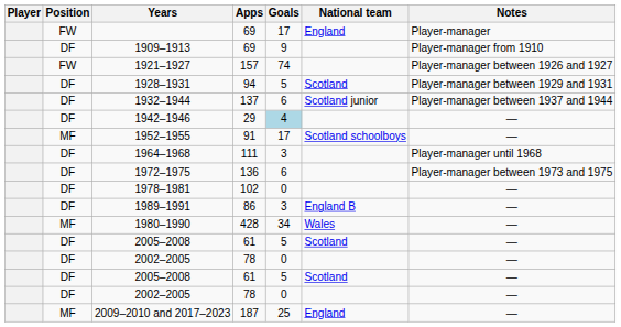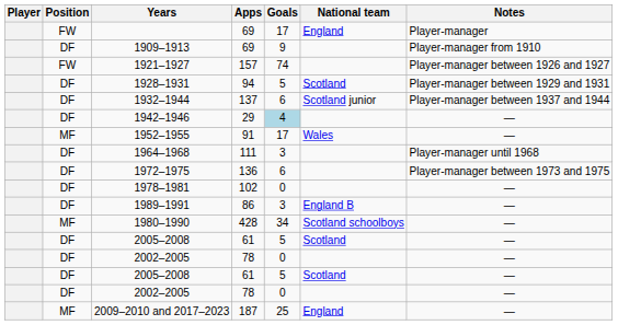1952–1955 | National team: Scotland schoolboys -> Wales
1980–1990 | National team: Wales -> Scotland schoolboys
